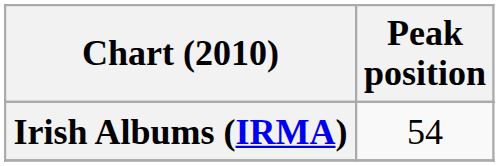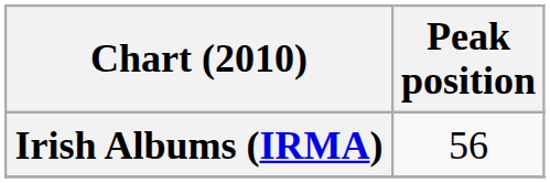Irish Albums (IRMA) | Peak position: 54 -> 56
